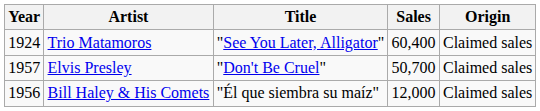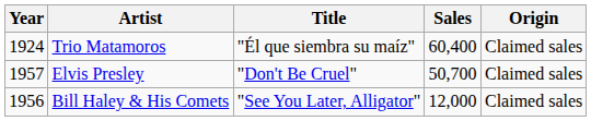Trio Matamoros | Title: "See You Later, Alligator" -> "Él que siembra su maíz"
Bill Haley & His Comets | Title: "Él que siembra su maíz" -> "See You Later, Alligator"
